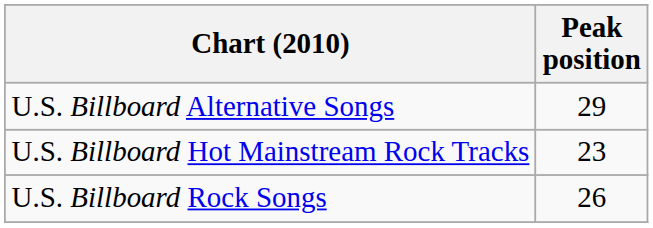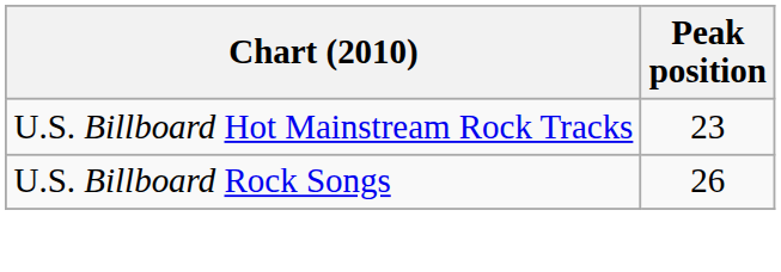- row: U.S. Billboard Alternative Songs | 29
